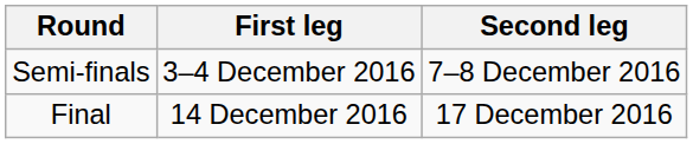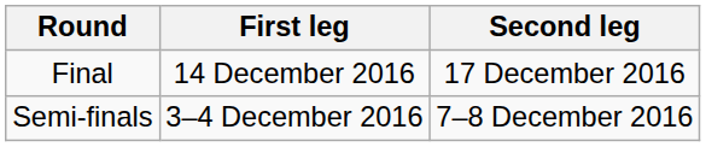rows swapped: Semi-finals <-> Final
